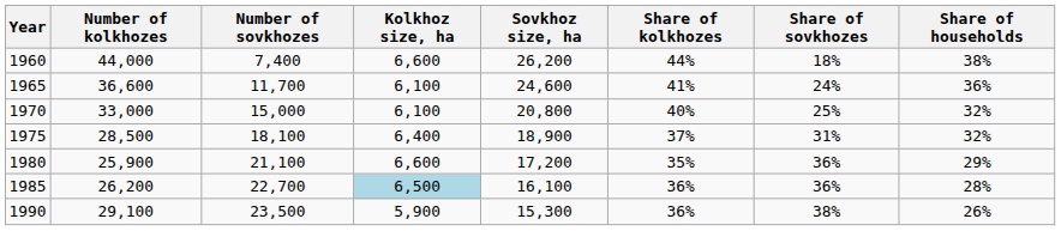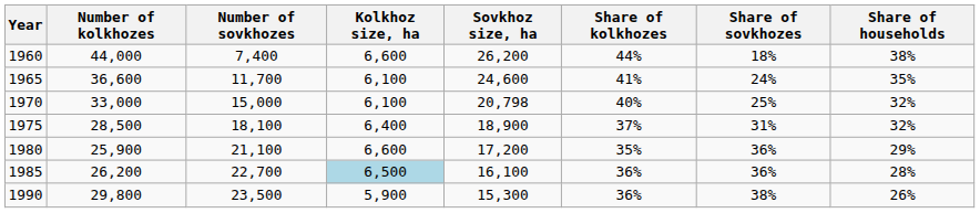1965 | Share of households: 36% -> 35%
1970 | Sovkhoz size, ha: 20,800 -> 20,798
1990 | Number of kolkhozes: 29,100 -> 29,800
